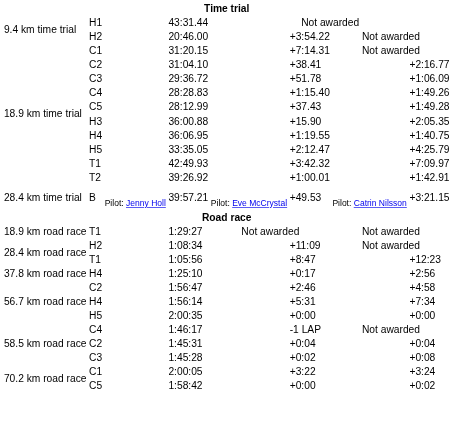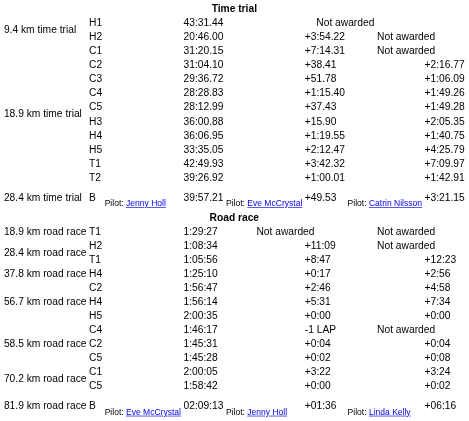1:45:28 | column 2: C3 -> C5
+ row: 81.9 km road race | B | Pilot: Eve McCrystal | 02:09:13 | Pilot: Jenny Holl | +01:36 | Pilot: Linda Kelly | +06:16
